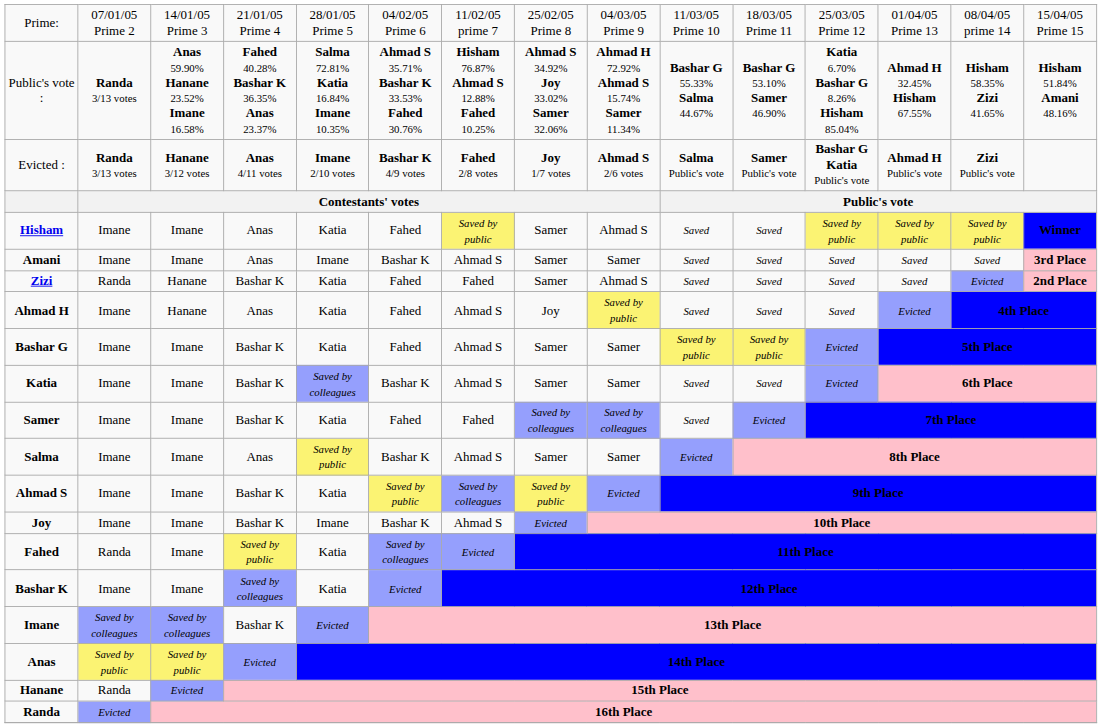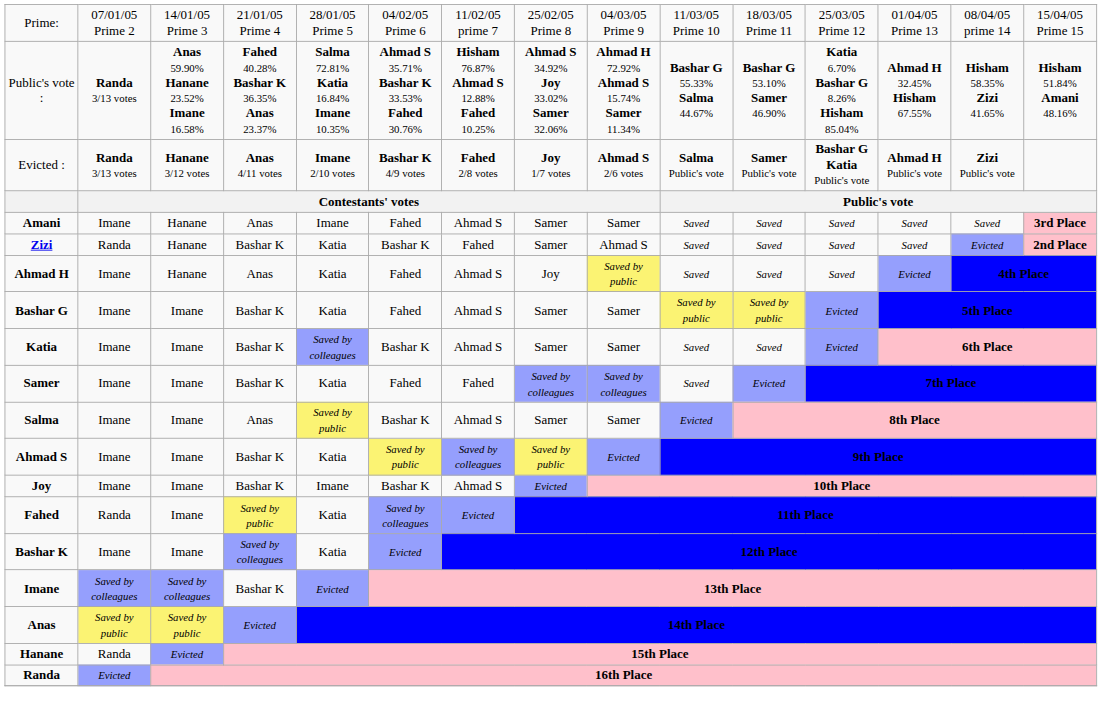- row: Hisham | Imane | Imane | Anas | Katia | Fahed | Saved by public | Samer | Ahmad S | Saved | Saved | Saved by public | Saved by public | Saved by public | Winner
Amani | column 3: Imane -> Hanane
Amani | column 6: Bashar K -> Fahed
Zizi | column 6: Fahed -> Bashar K
